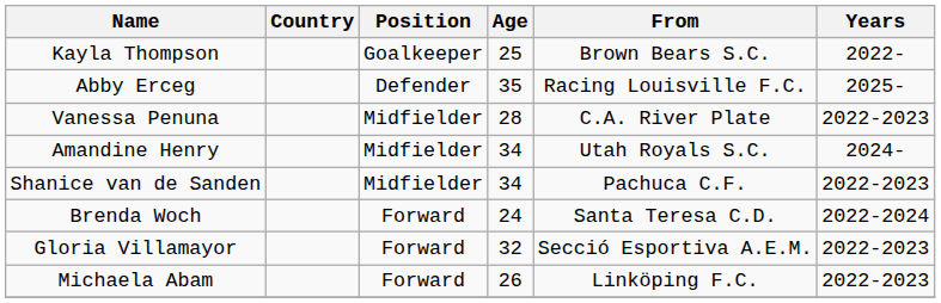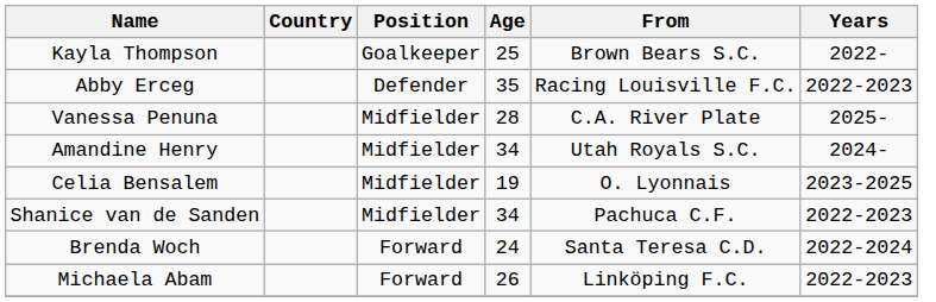Abby Erceg | Years: 2025- -> 2022-2023
Vanessa Penuna | Years: 2022-2023 -> 2025-
+ row: Celia Bensalem | Midfielder | 19 | O. Lyonnais | 2023-2025
- row: Gloria Villamayor | Forward | 32 | Secció Esportiva A.E.M. | 2022-2023
